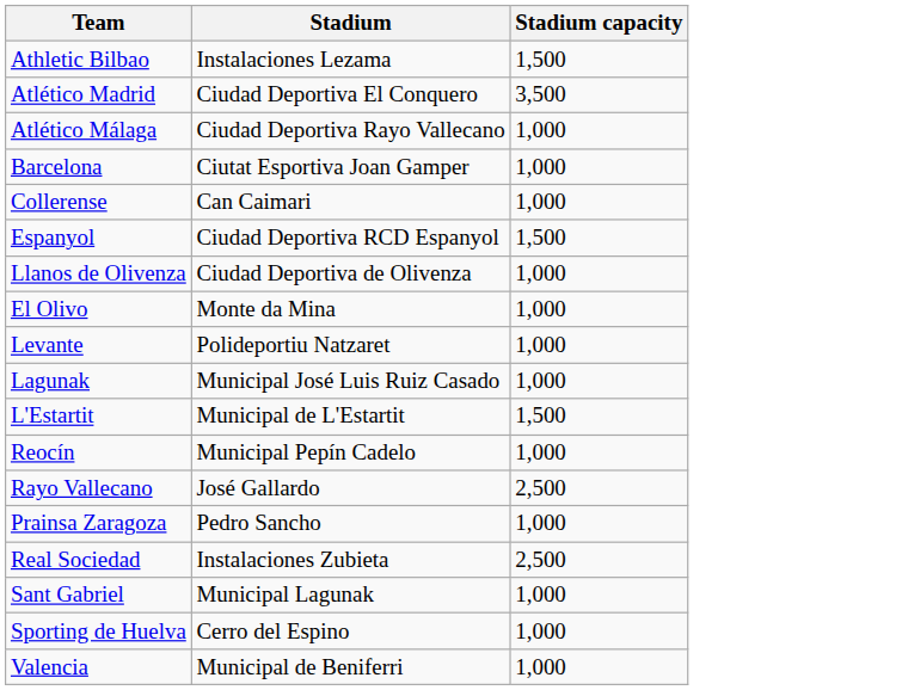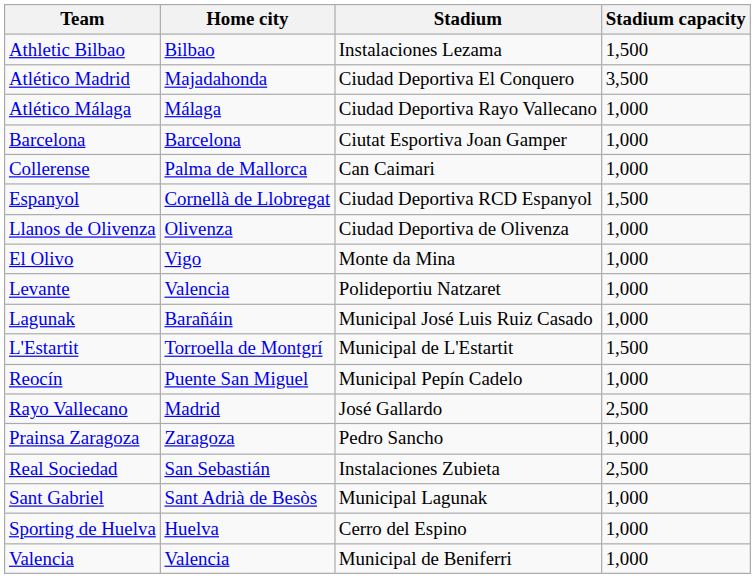+ column: Home city | Bilbao | Majadahonda | Málaga | Barcelona | Palma de Mallorca | Cornellà de Llobregat | Olivenza | Vigo | Valencia | Barañáin | Torroella de Montgrí | Puente San Miguel | Madrid | Zaragoza | San Sebastián | Sant Adrià de Besòs | Huelva | Valencia
